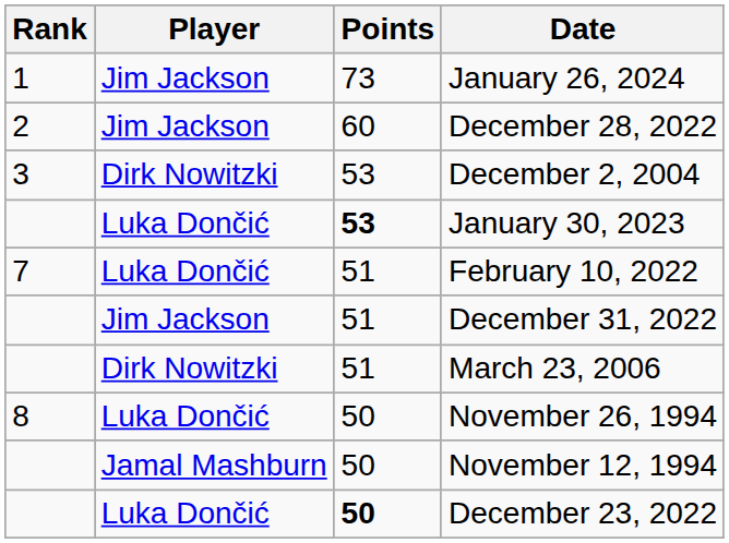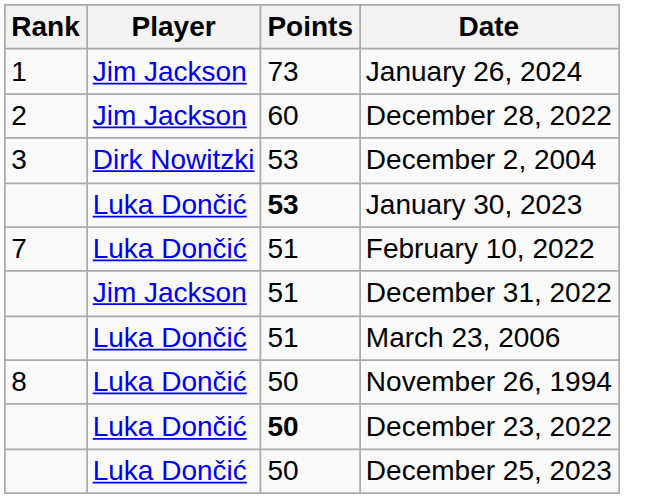March 23, 2006 | Player: Dirk Nowitzki -> Luka Dončić
- row: Jamal Mashburn | 50 | November 12, 1994
+ row: Luka Dončić | 50 | December 25, 2023
